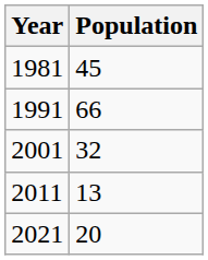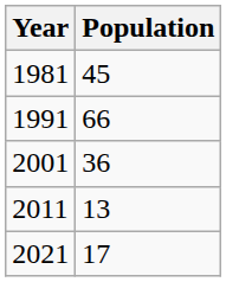2001 | Population: 32 -> 36
2021 | Population: 20 -> 17
